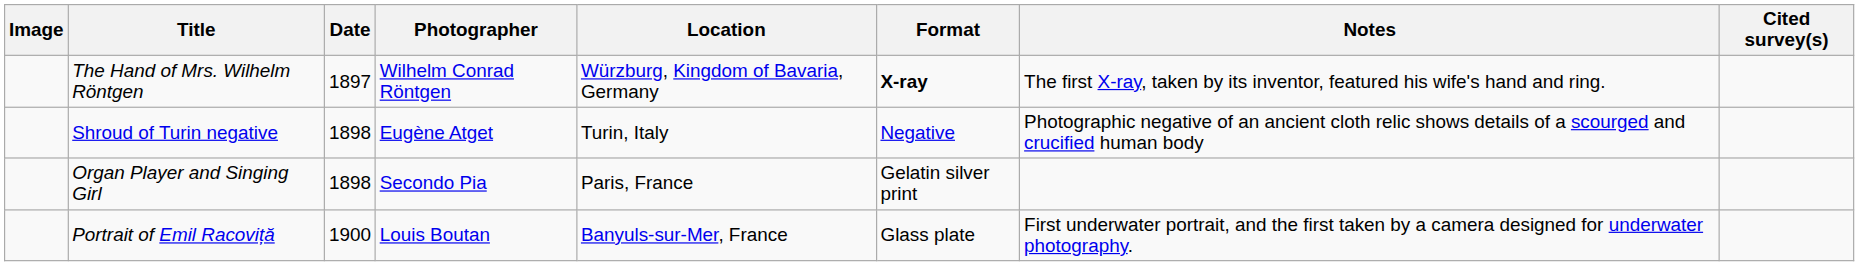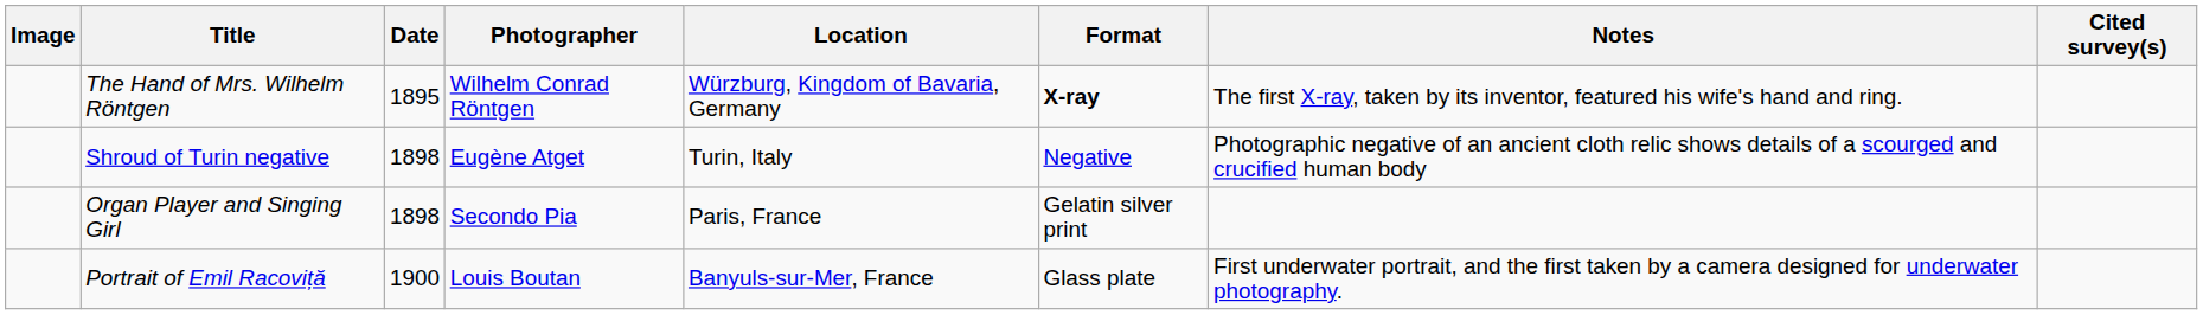The Hand of Mrs. Wilhelm Röntgen | Date: 1897 -> 1895
